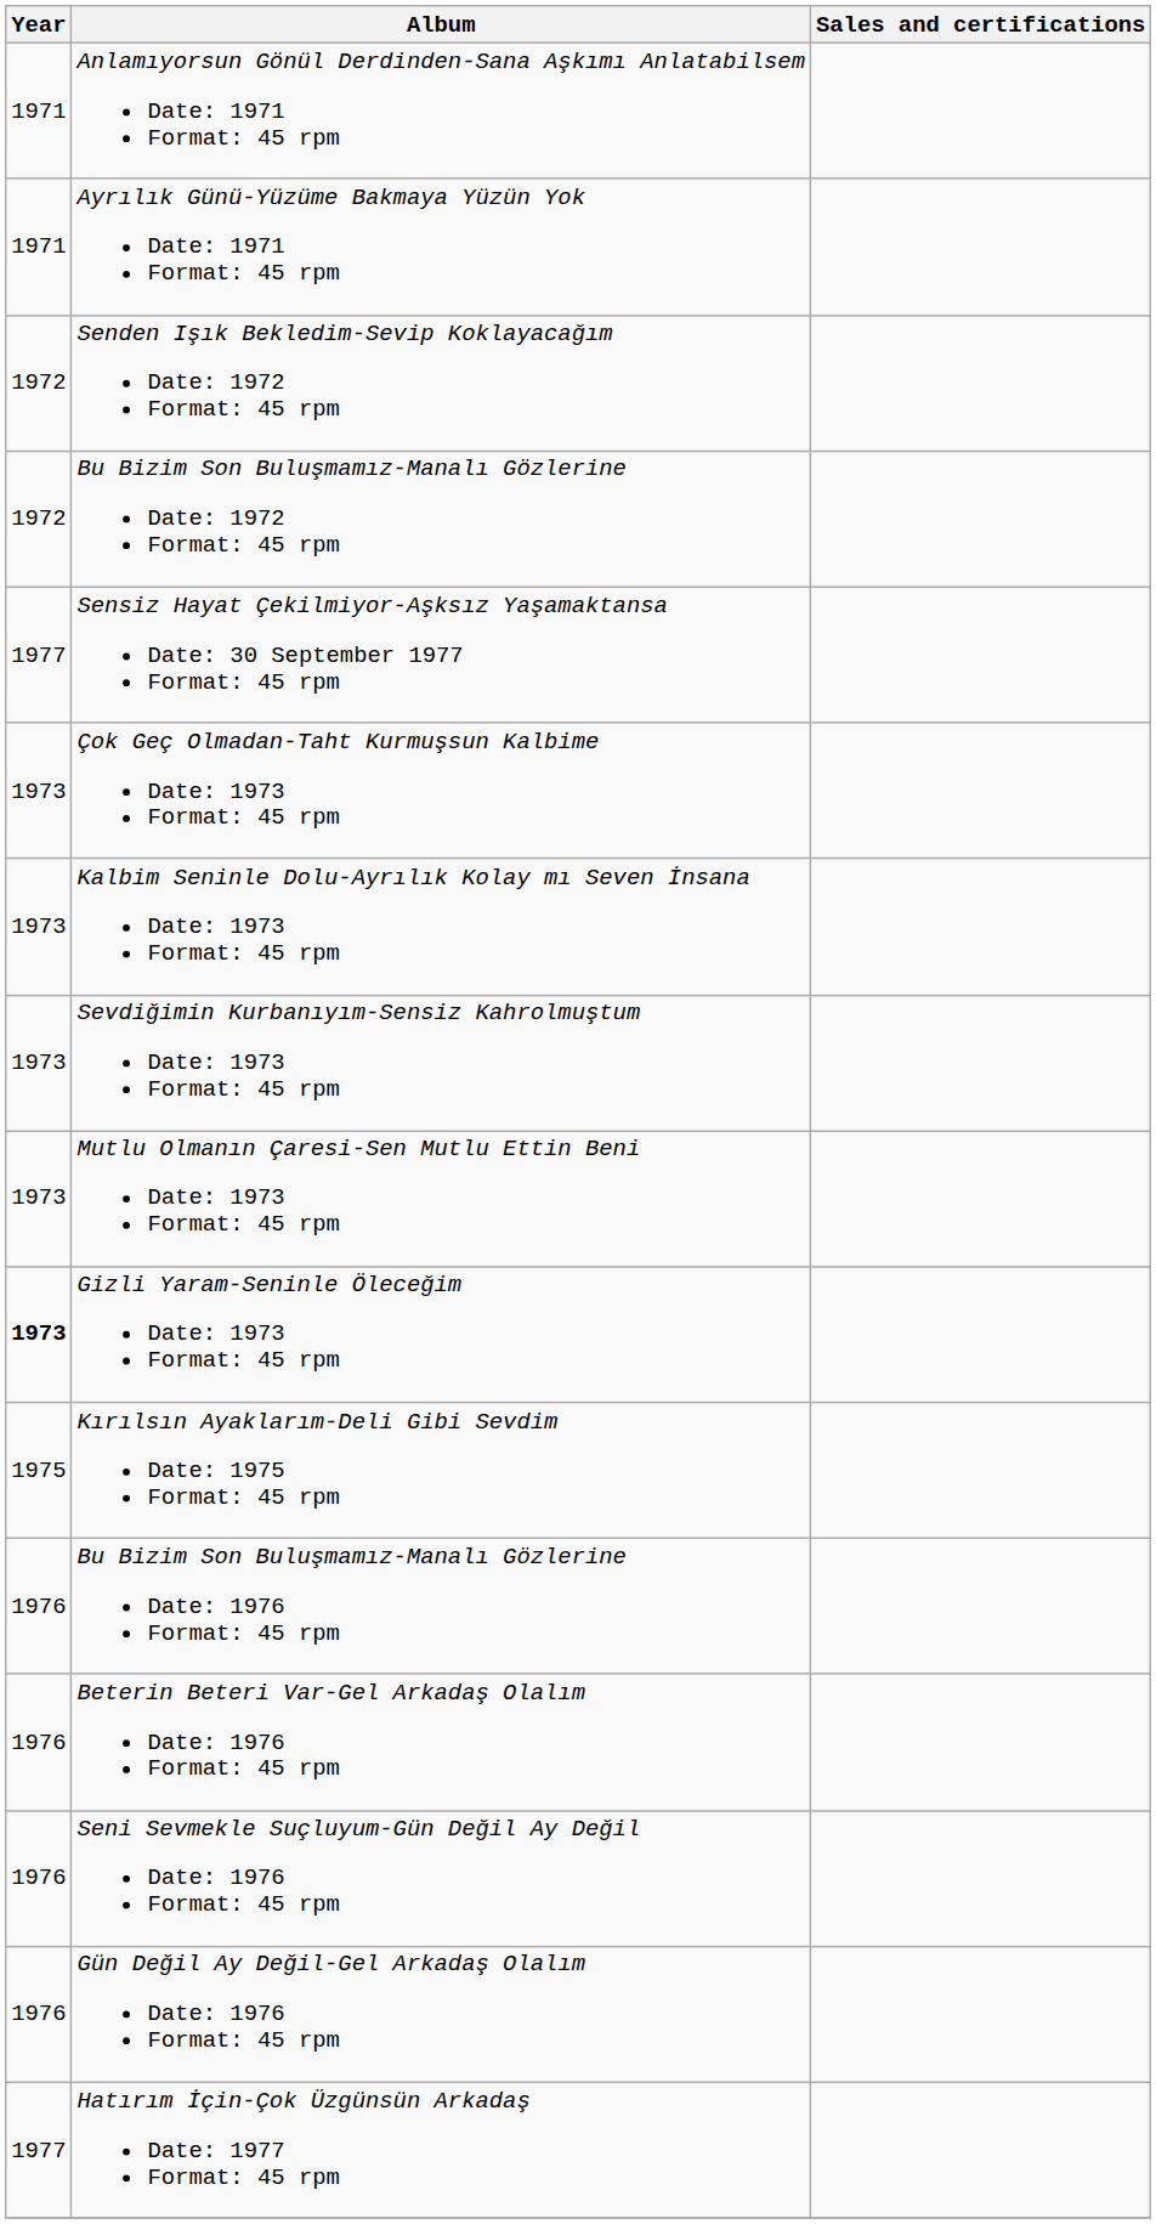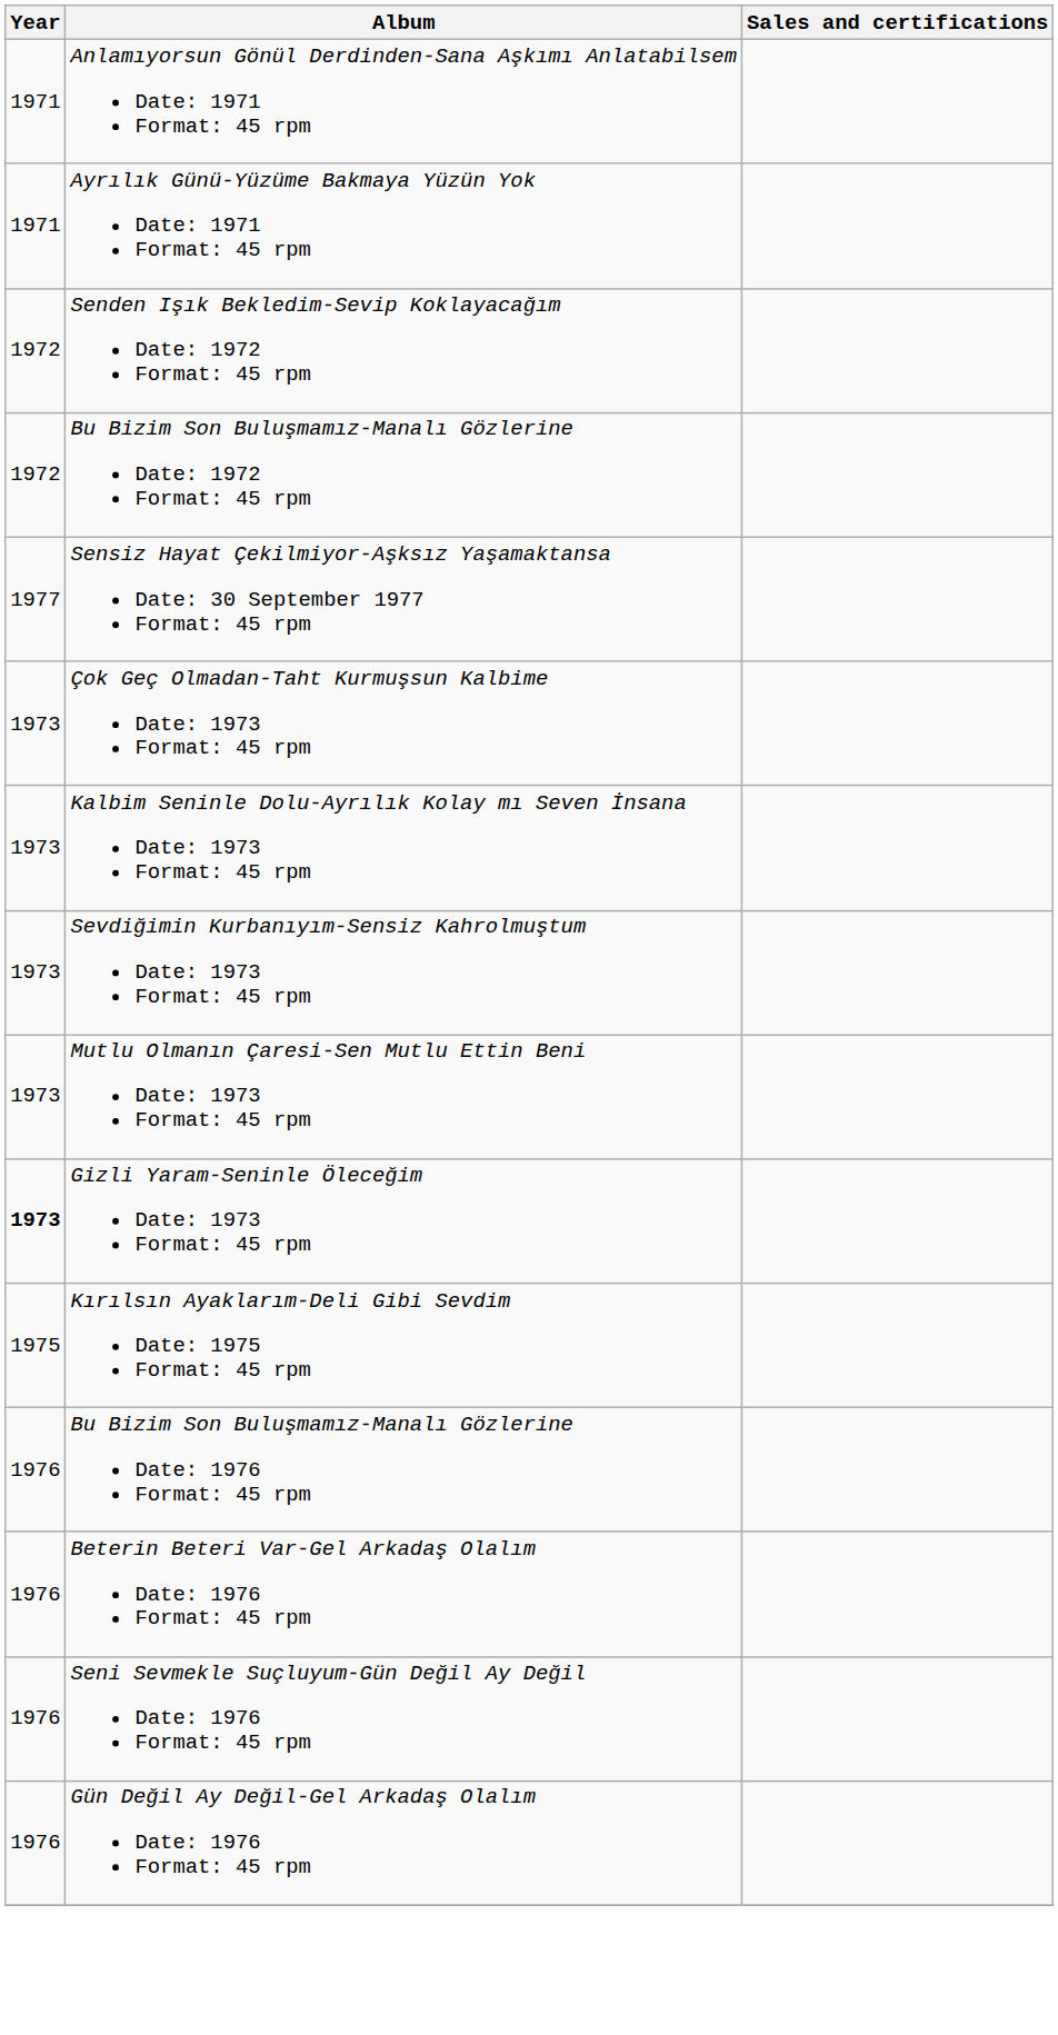- row: 1977 | Hatırım İçin-Çok Üzgünsün Arkadaş Date: 1977 Format: 45 rpm
